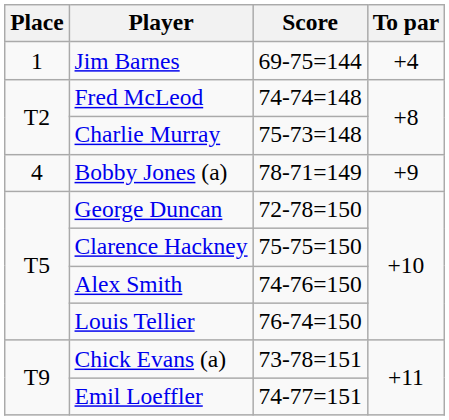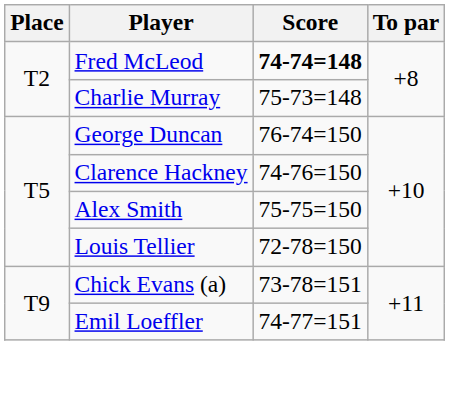- row: 1 | Jim Barnes | 69-75=144 | +4
Fred McLeod | Score: normal -> bold
- row: 4 | Bobby Jones (a) | 78-71=149 | +9
George Duncan | Score: 72-78=150 -> 76-74=150
Clarence Hackney | Score: 75-75=150 -> 74-76=150
Alex Smith | Score: 74-76=150 -> 75-75=150
Louis Tellier | Score: 76-74=150 -> 72-78=150
